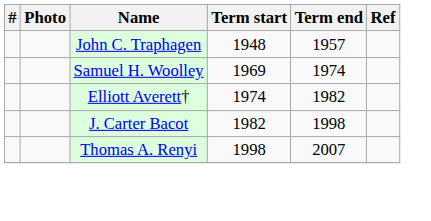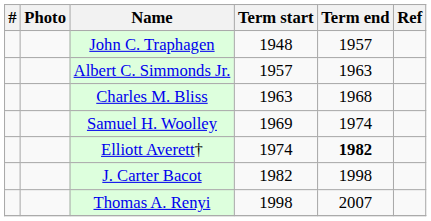+ row: Albert C. Simmonds Jr. | 1957 | 1963
+ row: Charles M. Bliss | 1963 | 1968
Elliott Averett† | Term end: normal -> bold
